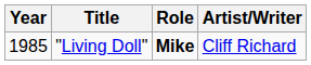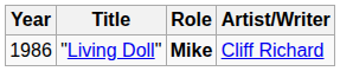"Living Doll" | Year: 1985 -> 1986
